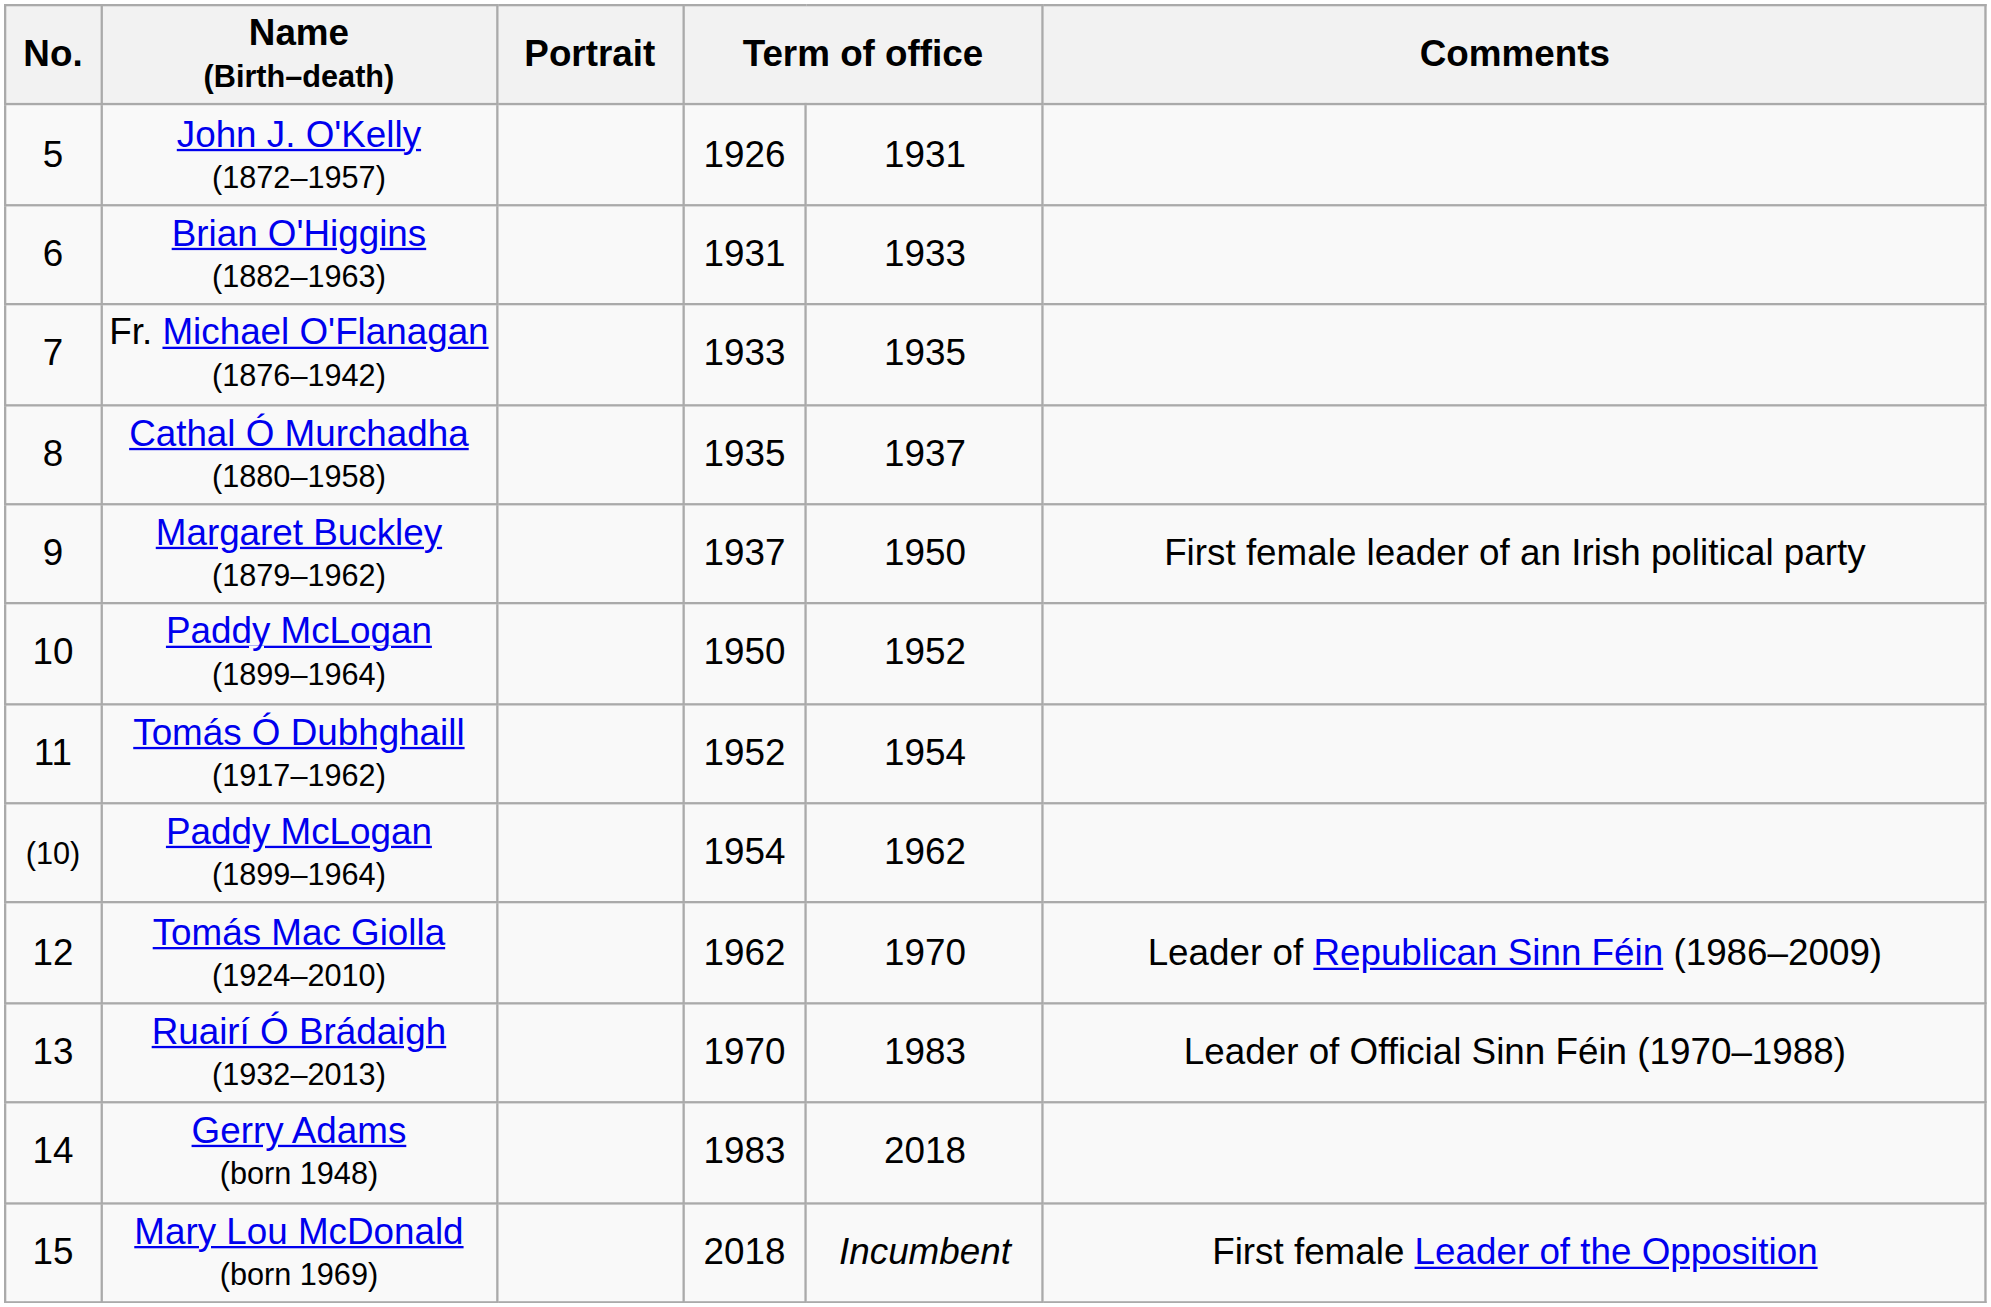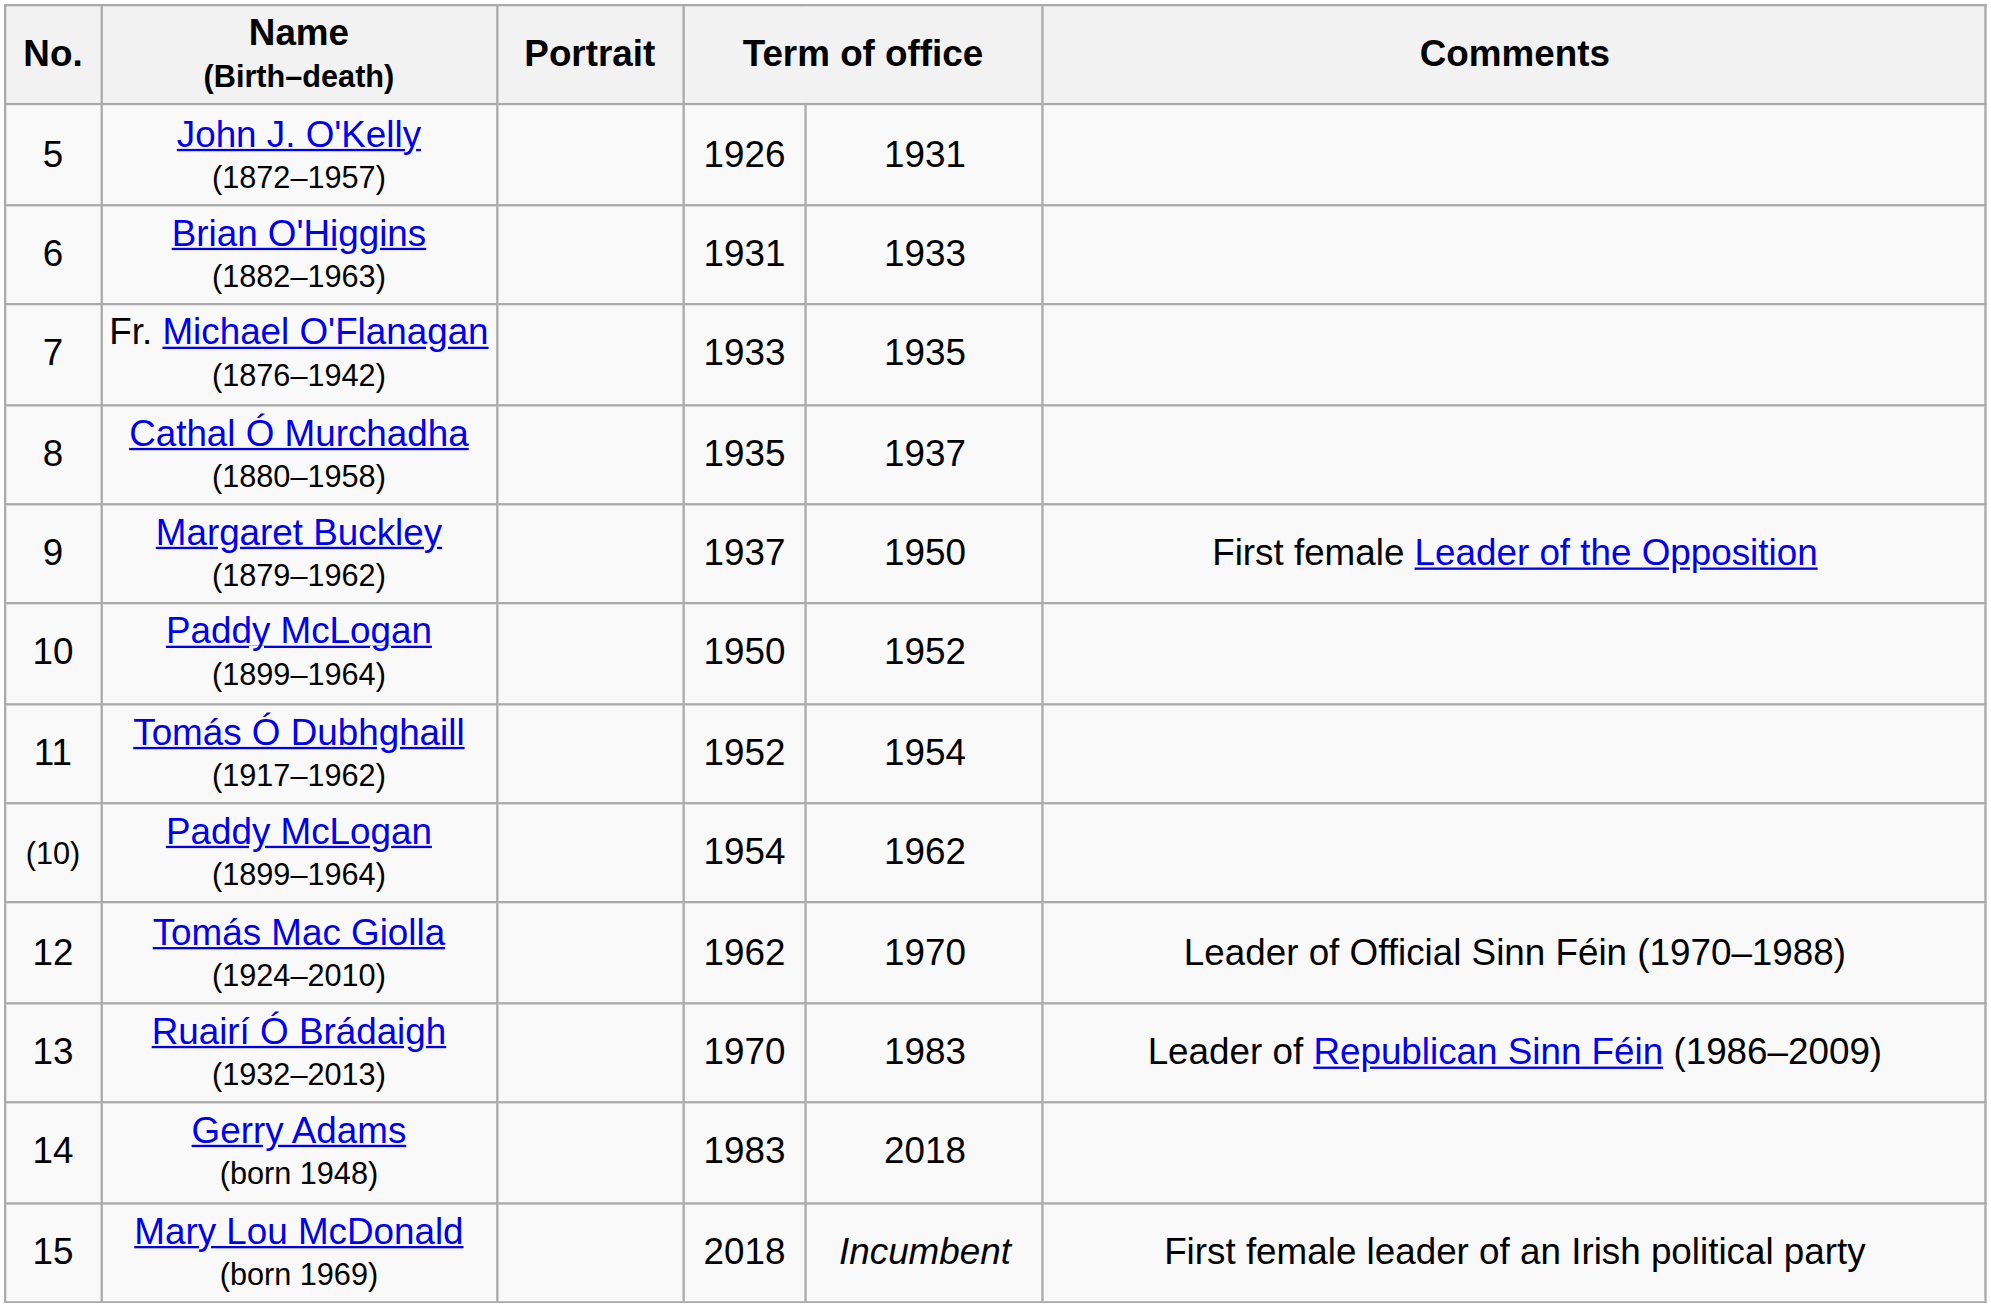Margaret Buckley (1879–1962) | Comments: First female leader of an Irish political party -> First female Leader of the Opposition
Tomás Mac Giolla (1924–2010) | Comments: Leader of Republican Sinn Féin (1986–2009) -> Leader of Official Sinn Féin (1970–1988)
Ruairí Ó Brádaigh (1932–2013) | Comments: Leader of Official Sinn Féin (1970–1988) -> Leader of Republican Sinn Féin (1986–2009)
Mary Lou McDonald (born 1969) | Comments: First female Leader of the Opposition -> First female leader of an Irish political party
